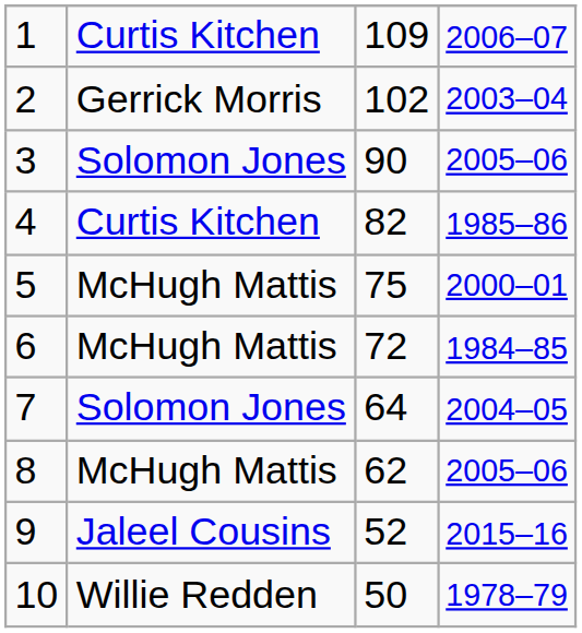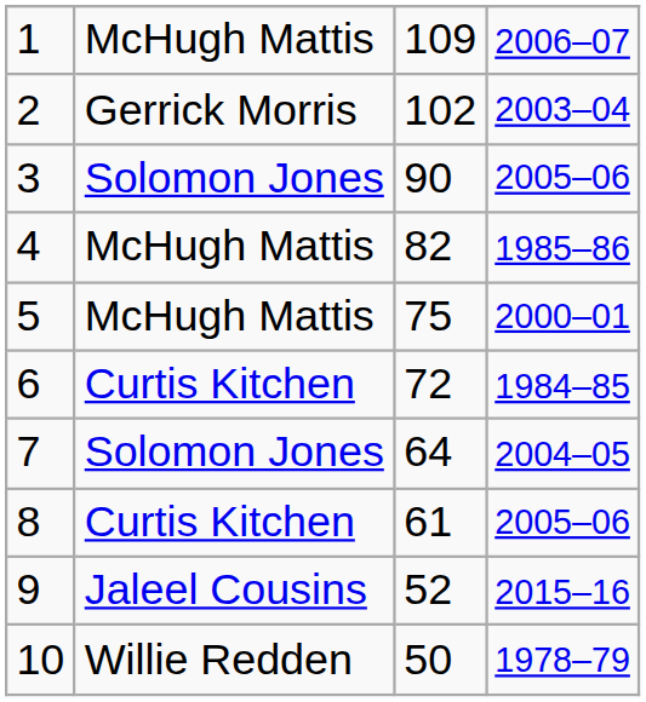1 | column 2: Curtis Kitchen -> McHugh Mattis
4 | column 2: Curtis Kitchen -> McHugh Mattis
6 | column 2: McHugh Mattis -> Curtis Kitchen
8 | column 2: McHugh Mattis -> Curtis Kitchen
8 | column 3: 62 -> 61
